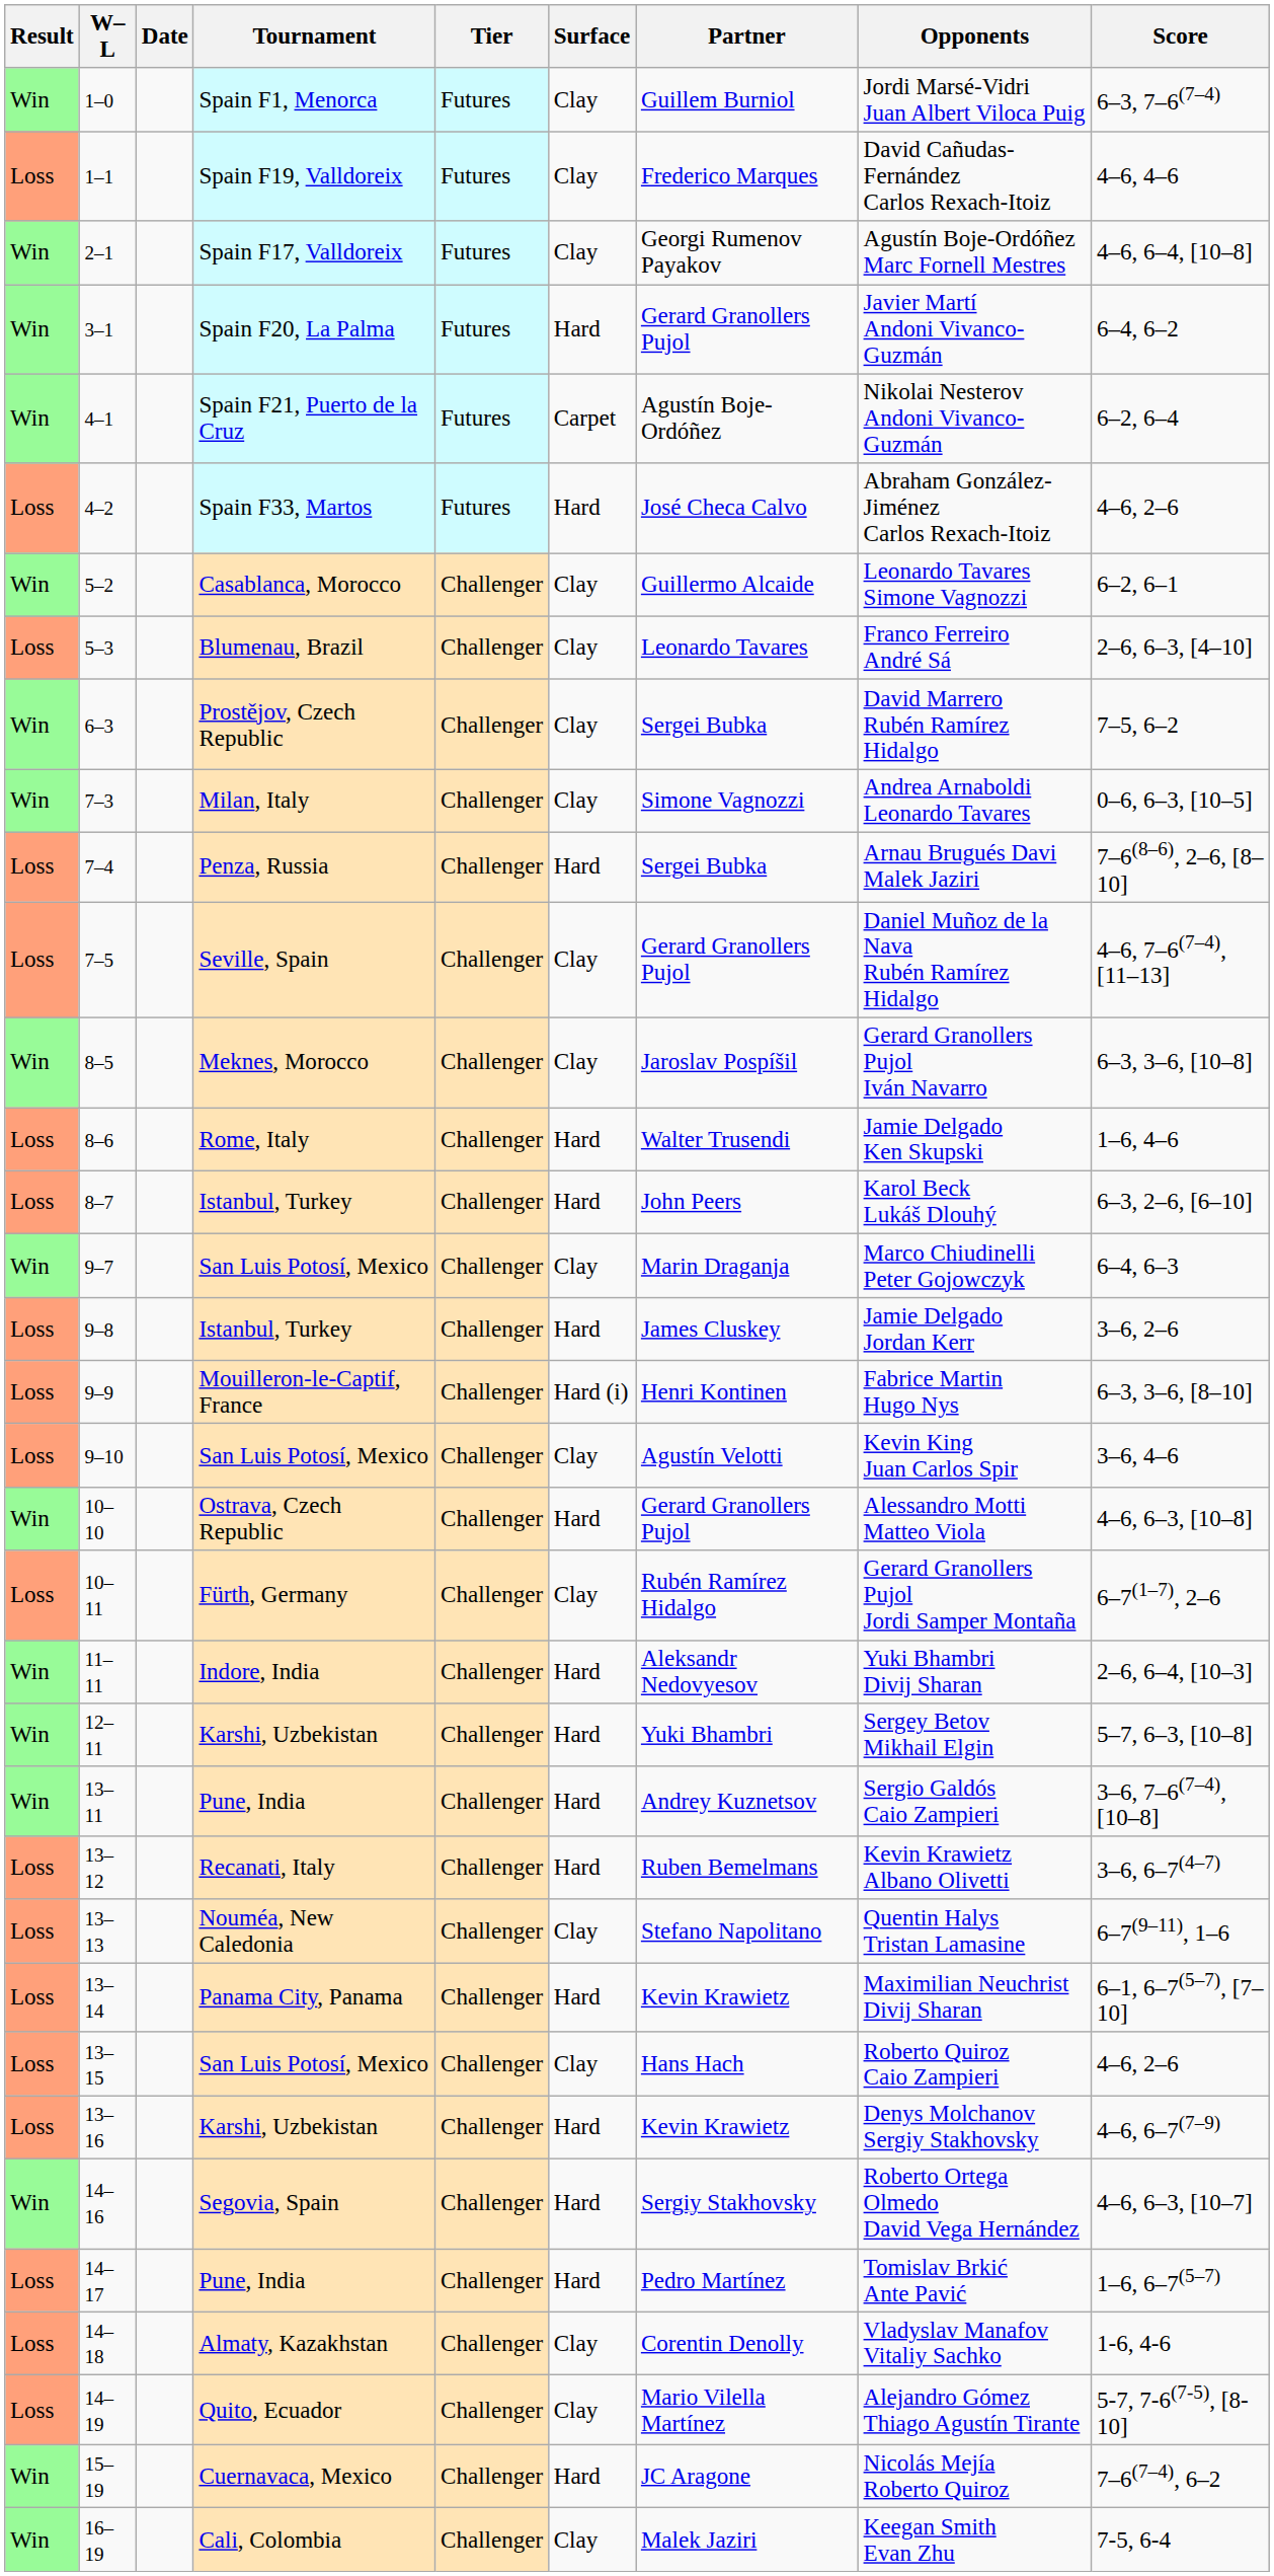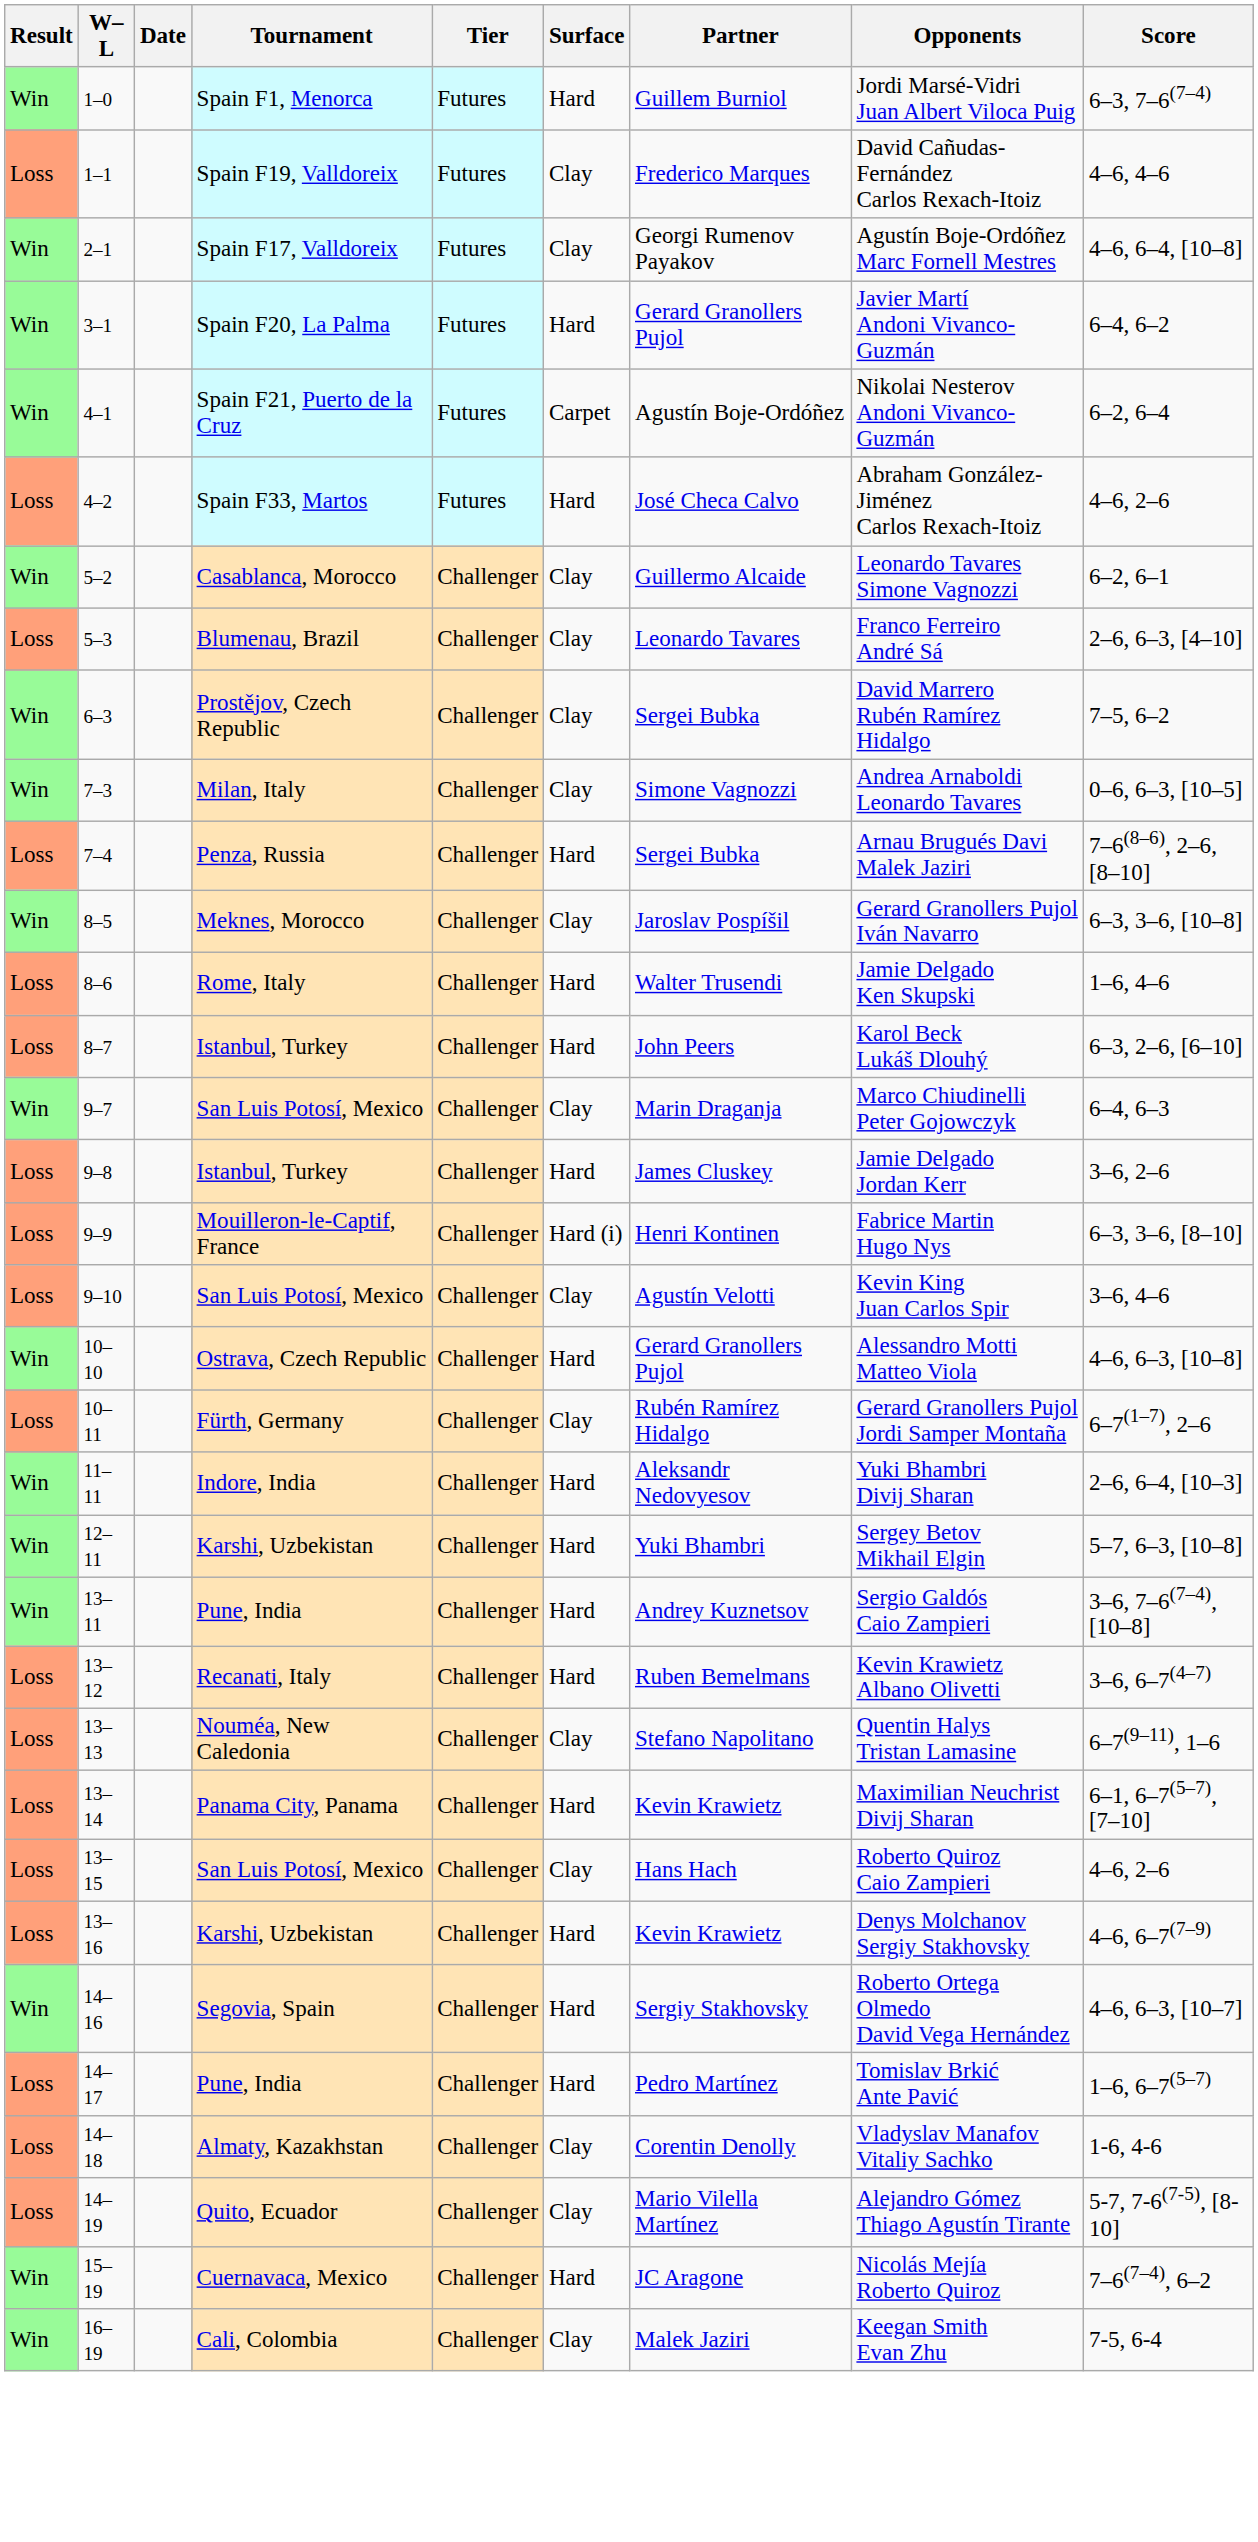1–0 | Surface: Clay -> Hard
- row: Loss | 7–5 | Seville, Spain | Challenger | Clay | Gerard Granollers Pujol | Daniel Muñoz de la Nava Rubén Ramírez Hidalgo | 4–6, 7–6(7–4), [11–13]
